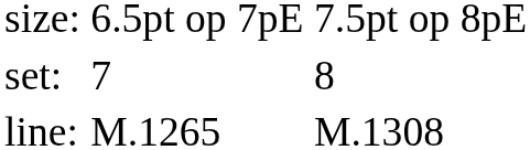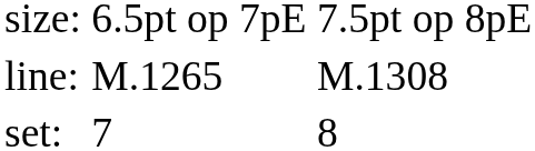rows swapped: set: <-> line:
